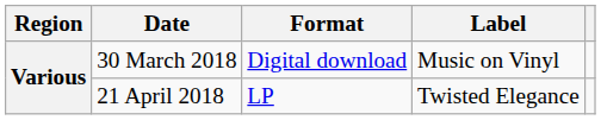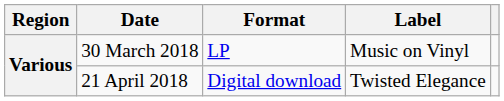30 March 2018 | Format: Digital download -> LP
21 April 2018 | Format: LP -> Digital download
